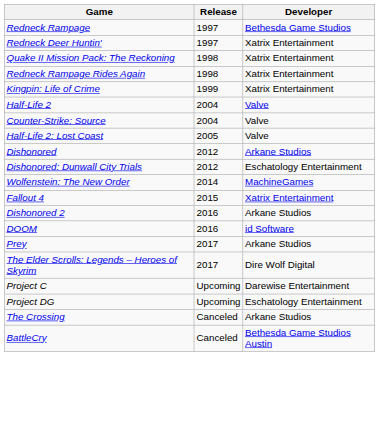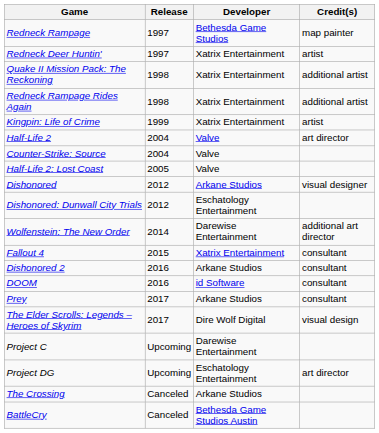+ column: Credit(s) | map painter | artist | additional artist | additional artist | artist | art director | visual designer | additional art director | consultant | consultant | consultant | consultant | visual design | art director
Wolfenstein: The New Order | Developer: MachineGames -> Darewise Entertainment
